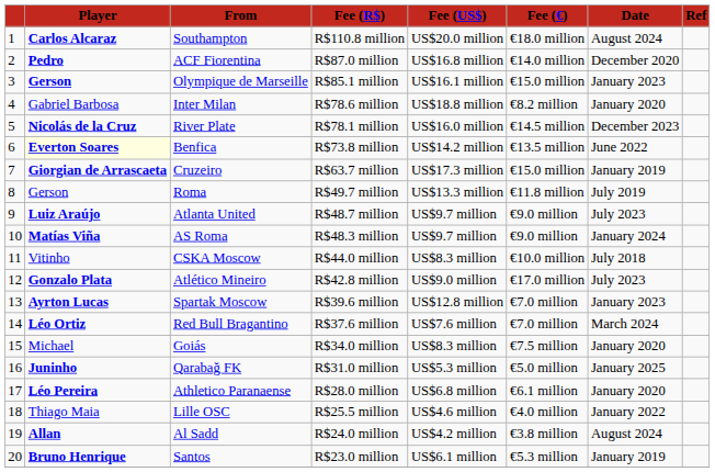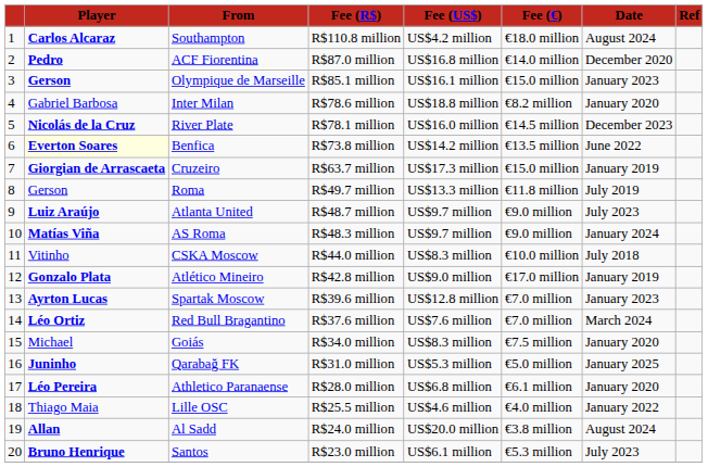Southampton | column 5: US$20.0 million -> US$4.2 million
Atlético Mineiro | column 7: July 2023 -> January 2019
Al Sadd | column 5: US$4.2 million -> US$20.0 million
Santos | column 7: January 2019 -> July 2023
